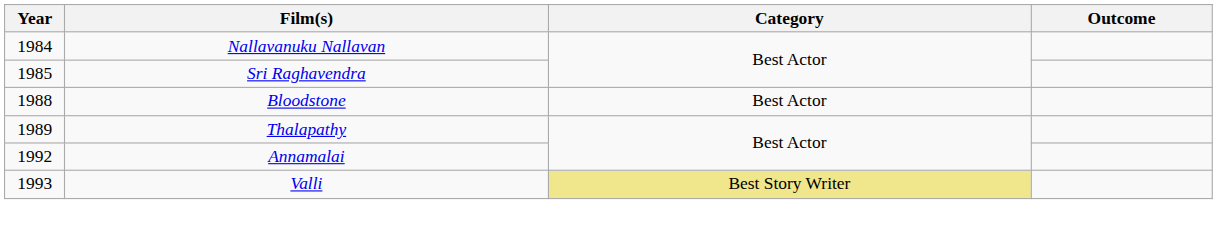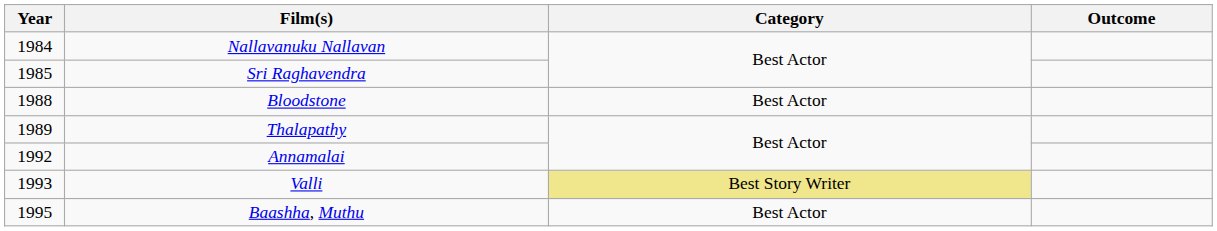+ row: 1995 | Baashha, Muthu | Best Actor
